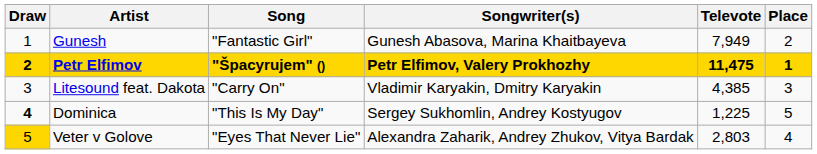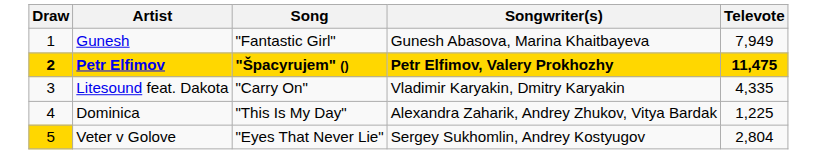- column: Place | 2 | 1 | 3 | 5 | 4
Litesound feat. Dakota | Televote: 4,385 -> 4,335
Dominica | Draw: bold -> normal
Dominica | Songwriter(s): Sergey Sukhomlin, Andrey Kostyugov -> Alexandra Zaharik, Andrey Zhukov, Vitya Bardak
Veter v Golove | Songwriter(s): Alexandra Zaharik, Andrey Zhukov, Vitya Bardak -> Sergey Sukhomlin, Andrey Kostyugov
Veter v Golove | Televote: 2,803 -> 2,804
